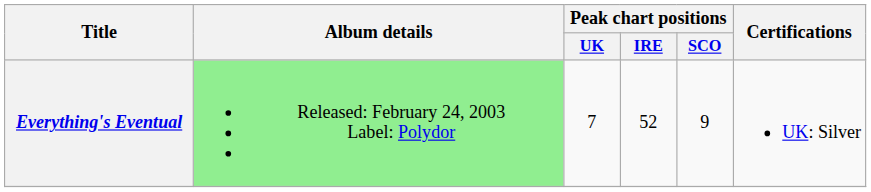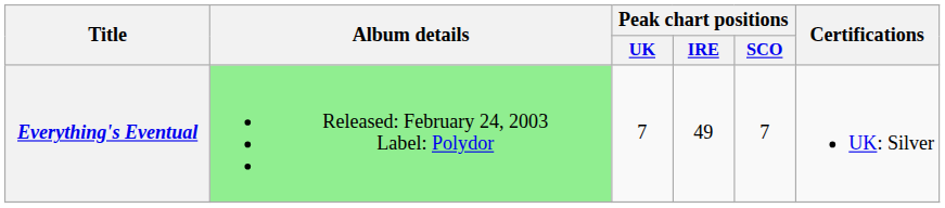Everything's Eventual | Peak chart positions / IRE: 52 -> 49
Everything's Eventual | Peak chart positions / SCO: 9 -> 7
